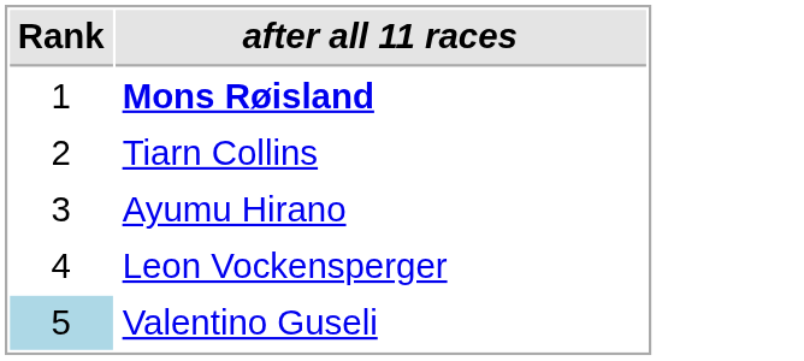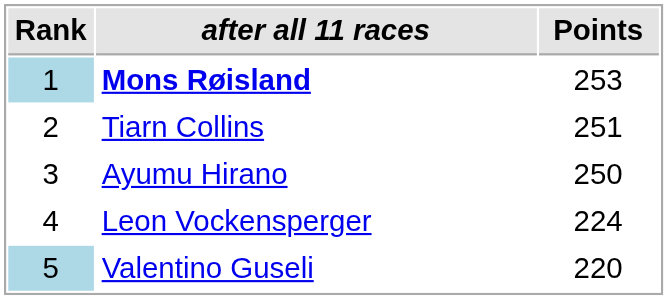+ column: Points | 253 | 251 | 250 | 224 | 220
Mons Røisland | Rank: no background -> lightblue background
